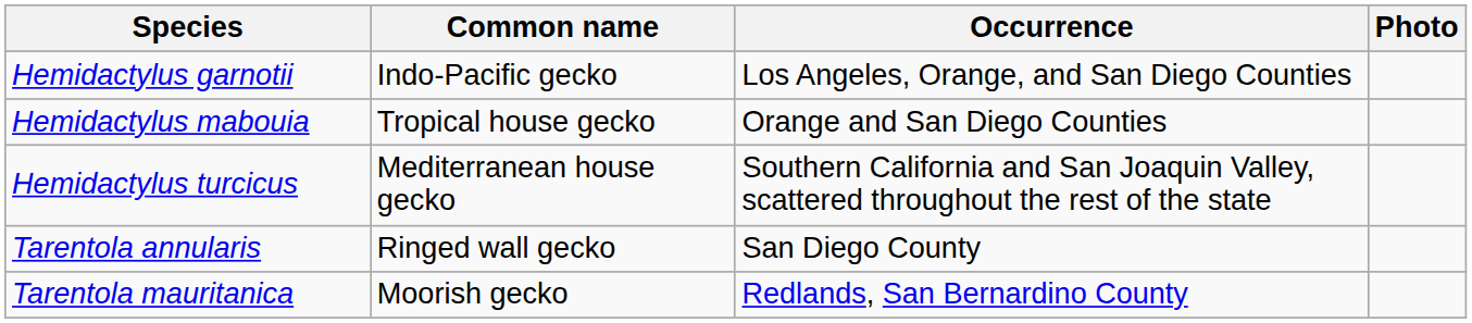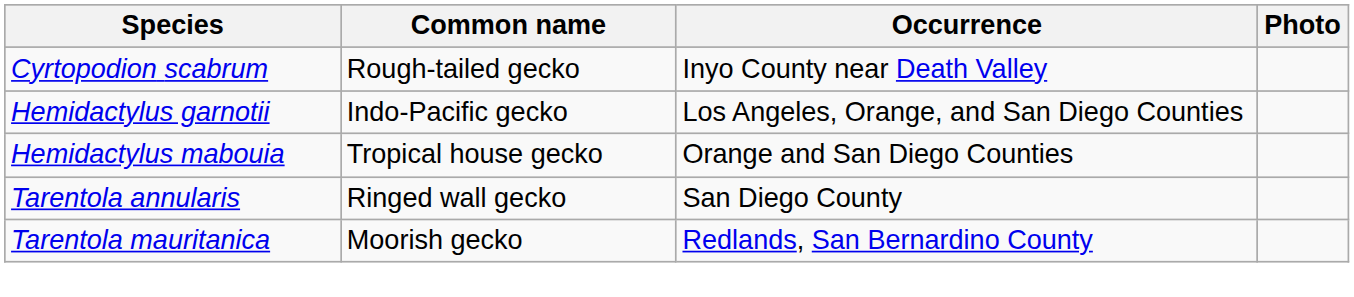+ row: Cyrtopodion scabrum | Rough-tailed gecko | Inyo County near Death Valley
- row: Hemidactylus turcicus | Mediterranean house gecko | Southern California and San Joaquin Valley, scattered throughout the rest of the state
